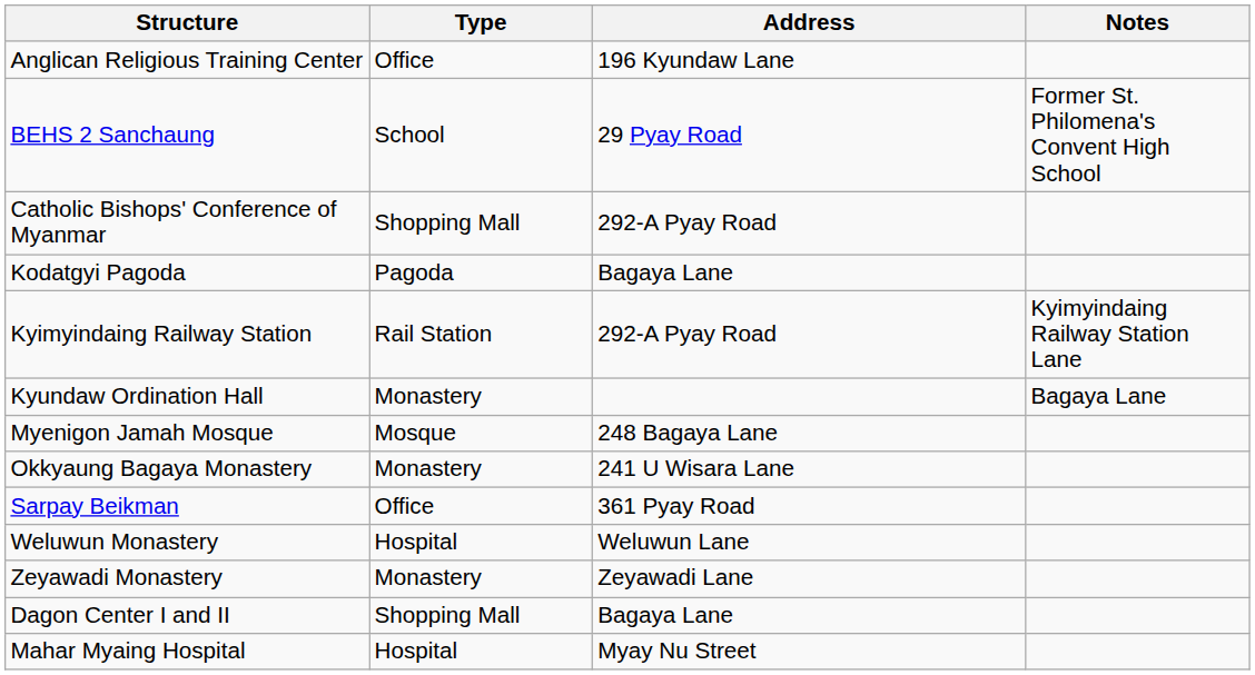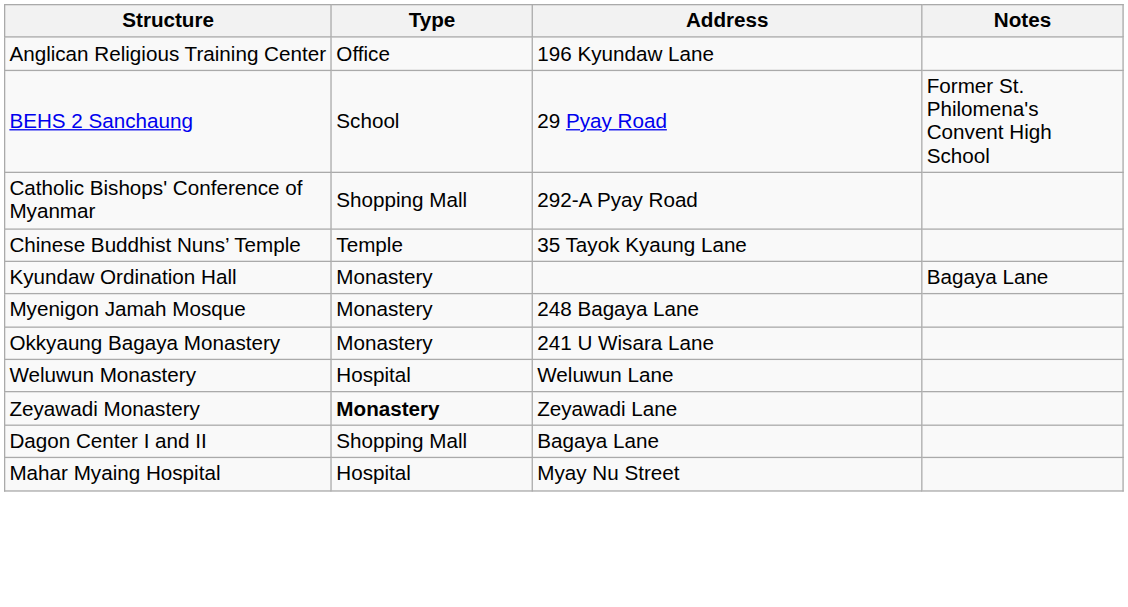+ row: Chinese Buddhist Nuns’ Temple | Temple | 35 Tayok Kyaung Lane
- row: Kodatgyi Pagoda | Pagoda | Bagaya Lane
- row: Kyimyindaing Railway Station | Rail Station | 292-A Pyay Road | Kyimyindaing Railway Station Lane
Myenigon Jamah Mosque | Type: Mosque -> Monastery
- row: Sarpay Beikman | Office | 361 Pyay Road
Zeyawadi Monastery | Type: normal -> bold
